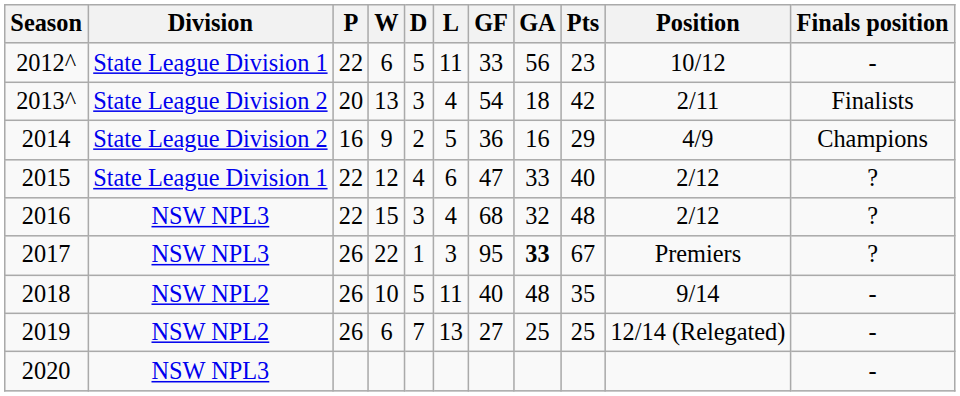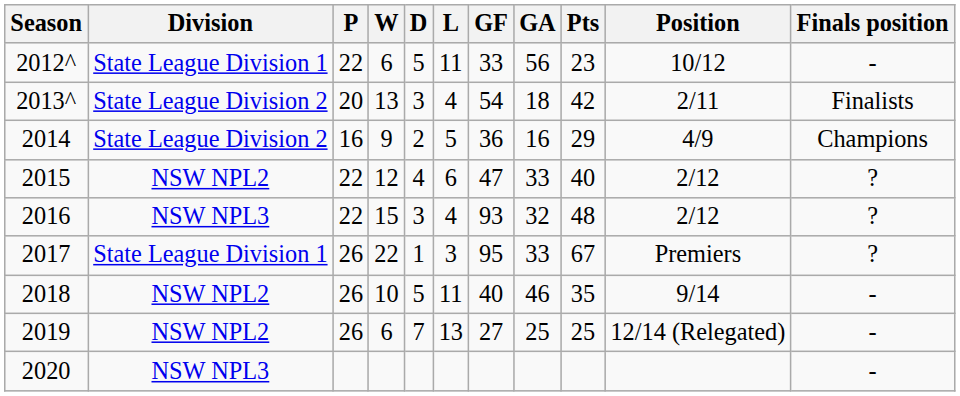2015 | Division: State League Division 1 -> NSW NPL2
2016 | GF: 68 -> 93
2017 | Division: NSW NPL3 -> State League Division 1
2017 | GA: bold -> normal
2018 | GA: 48 -> 46
